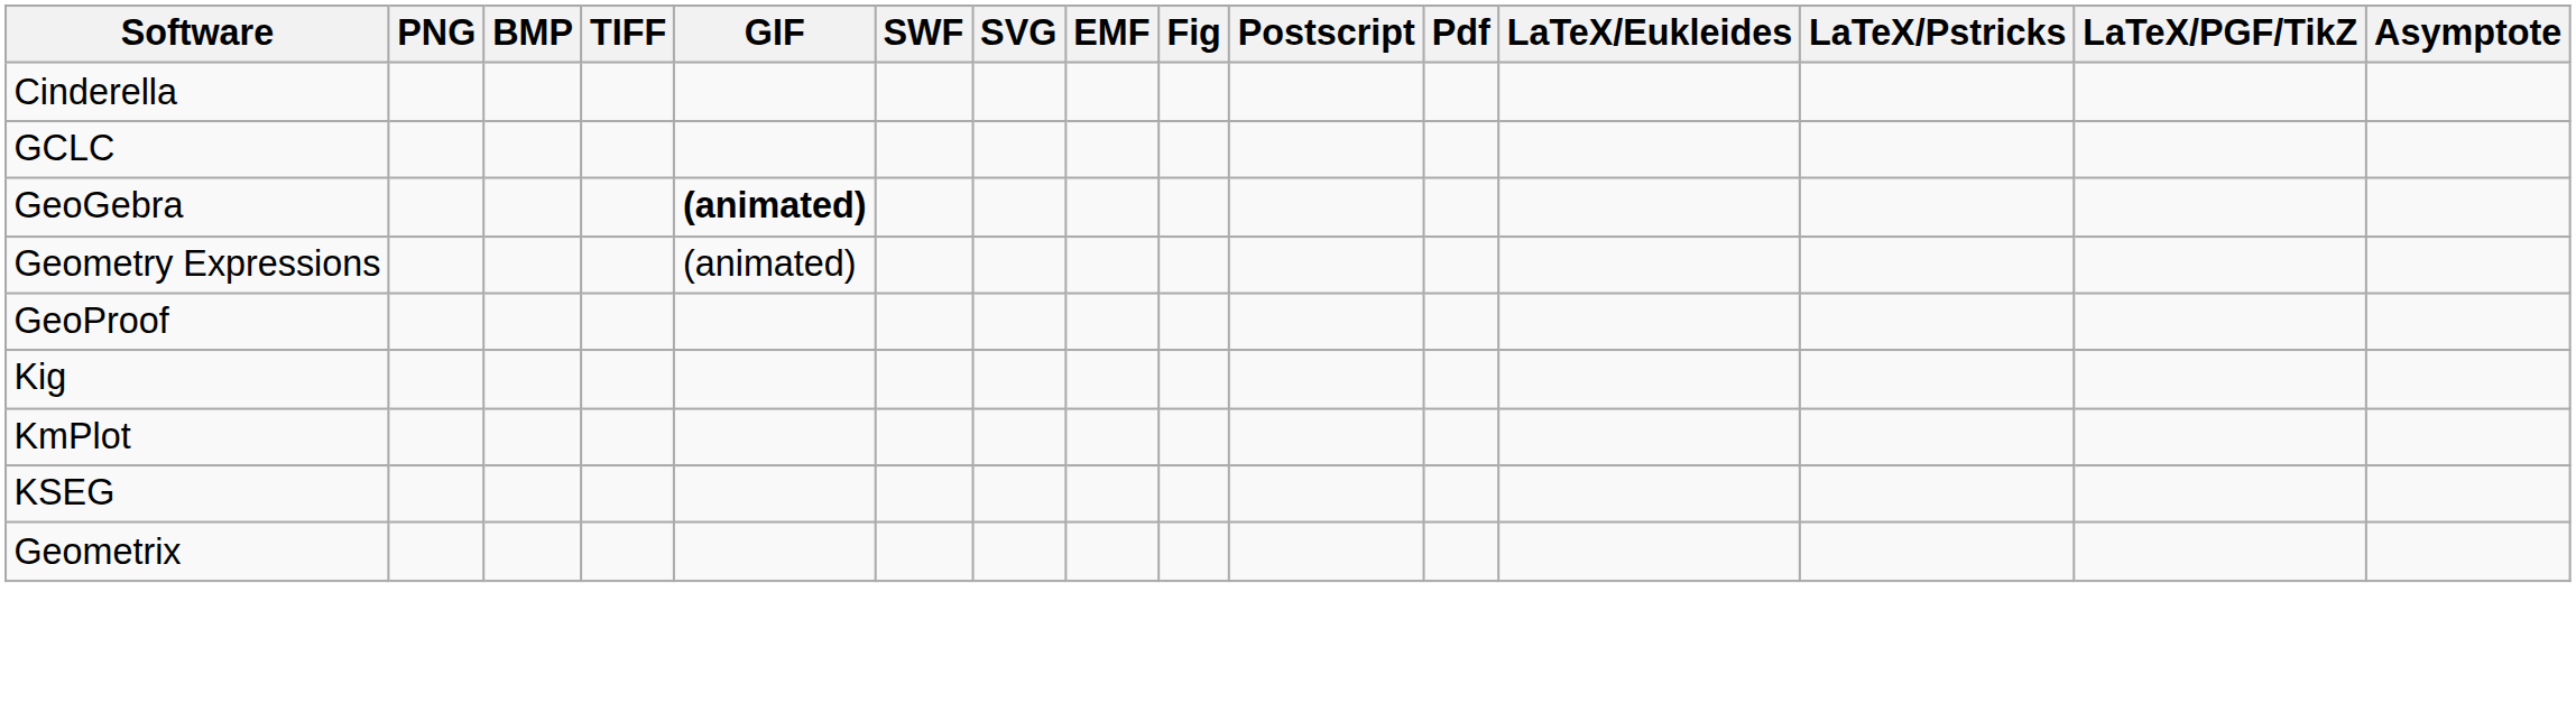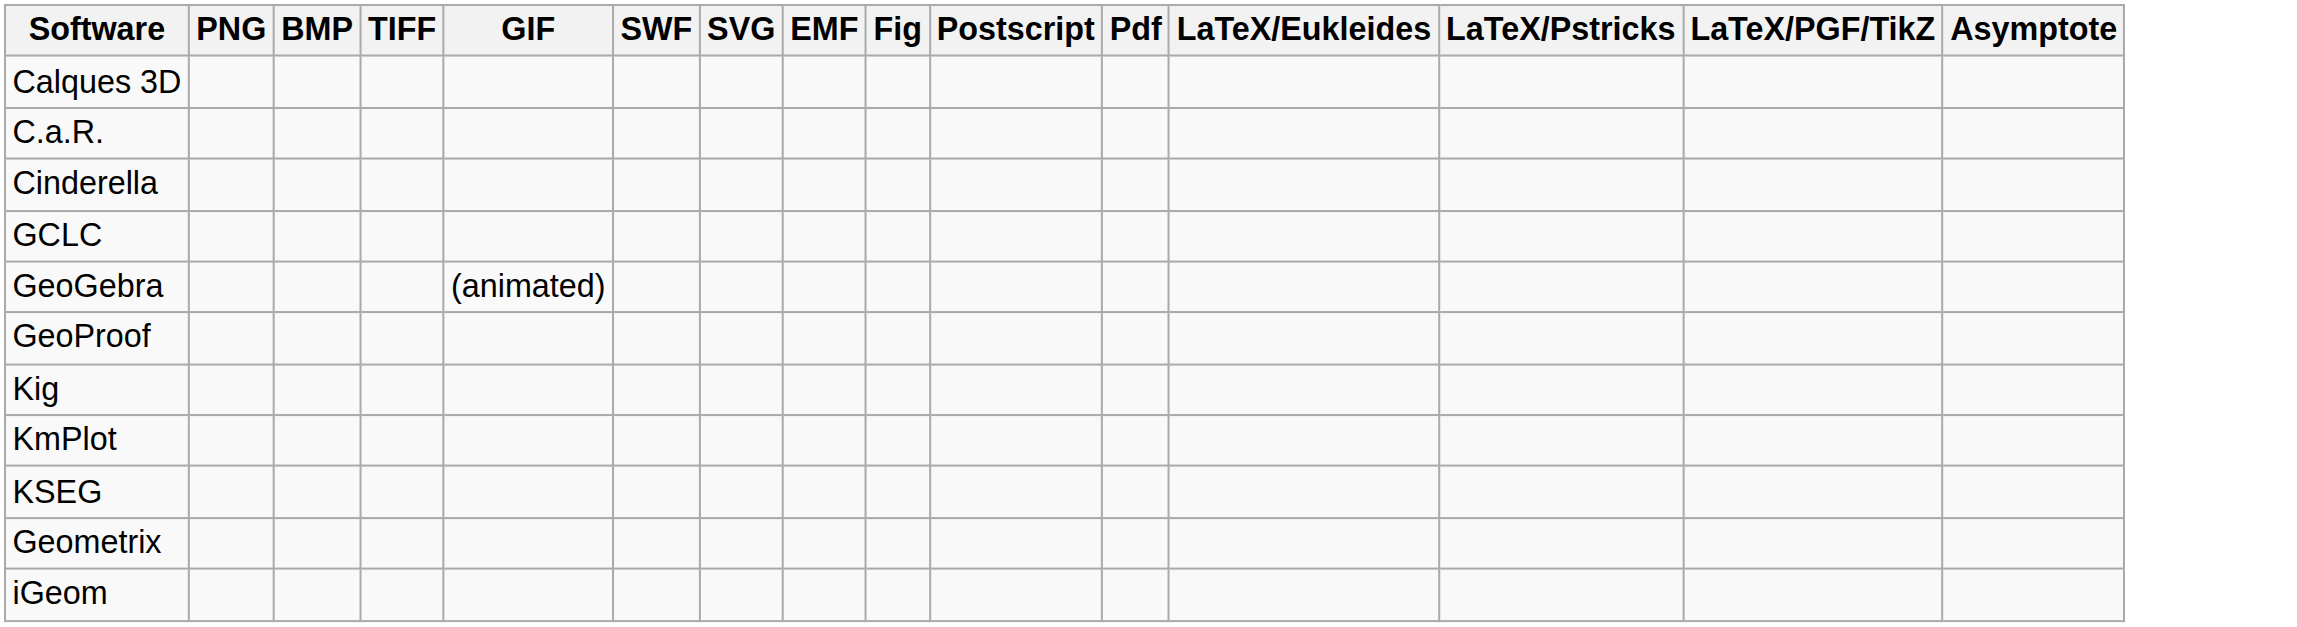+ row: Calques 3D
+ row: C.a.R.
GeoGebra | GIF: bold -> normal
- row: Geometry Expressions | (animated)
+ row: iGeom
